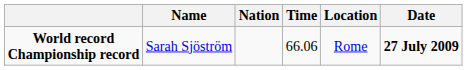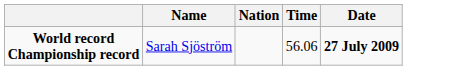- column: Location | Rome
World record Championship record | Time: 66.06 -> 56.06
